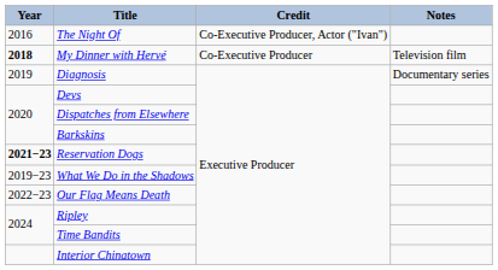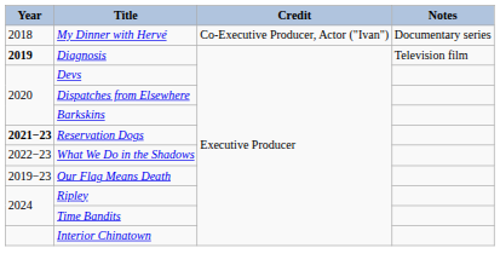- row: 2016 | The Night Of | Co-Executive Producer, Actor ("Ivan")
My Dinner with Hervé | Year: bold -> normal
My Dinner with Hervé | Credit: Co-Executive Producer -> Co-Executive Producer, Actor ("Ivan")
My Dinner with Hervé | Notes: Television film -> Documentary series
Diagnosis | Year: normal -> bold
Diagnosis | Notes: Documentary series -> Television film
What We Do in the Shadows | Year: 2019−23 -> 2022−23
Our Flag Means Death | Year: 2022−23 -> 2019−23
